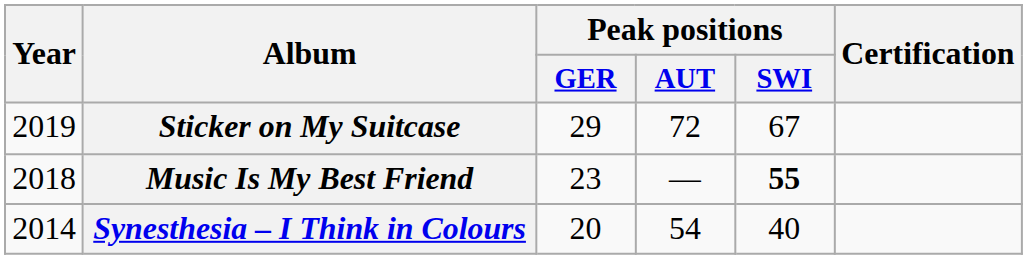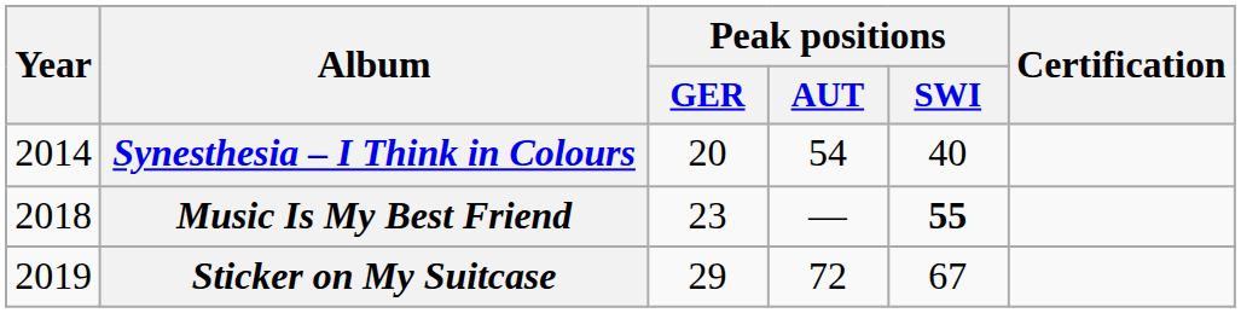rows swapped: Synesthesia – I Think in Colours <-> Sticker on My Suitcase
